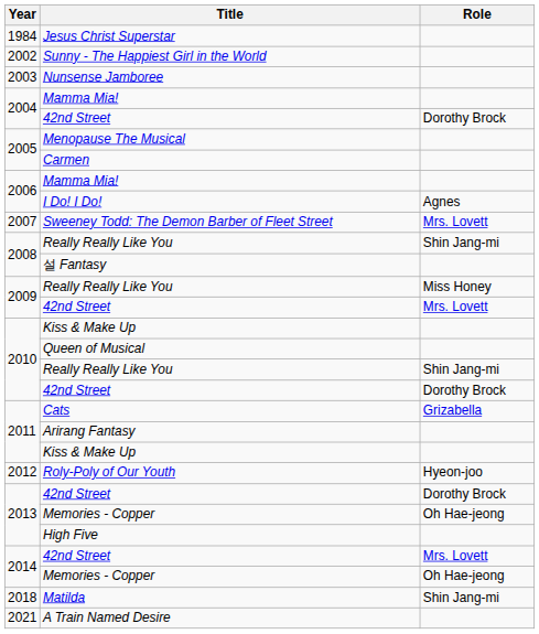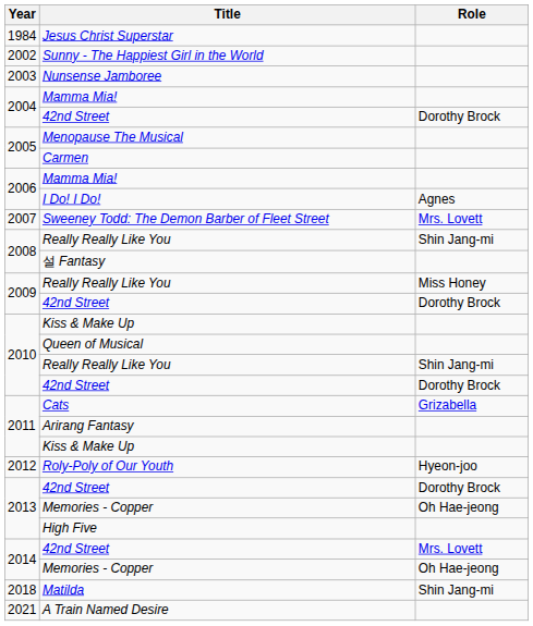2009 / 42nd Street | Role: Mrs. Lovett -> Dorothy Brock
